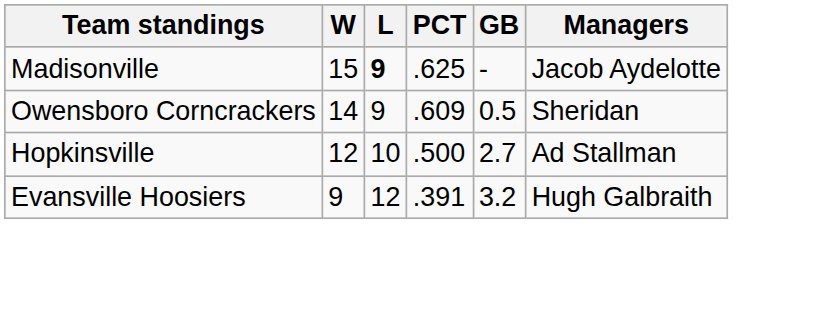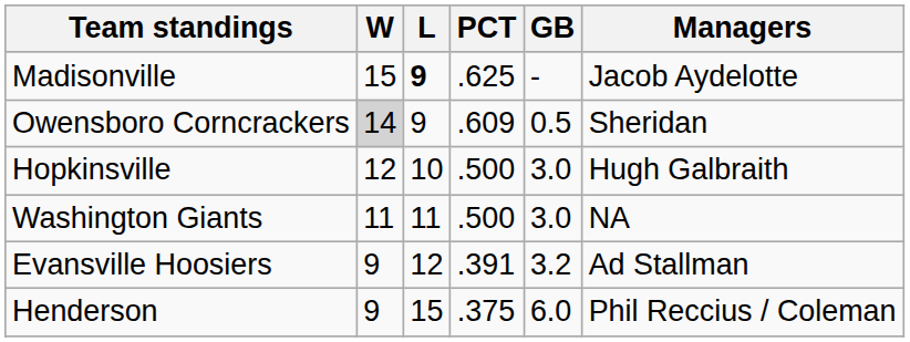Owensboro Corncrackers | W: no background -> lightgrey background
Hopkinsville | GB: 2.7 -> 3.0
Hopkinsville | Managers: Ad Stallman -> Hugh Galbraith
+ row: Washington Giants | 11 | 11 | .500 | 3.0 | NA
Evansville Hoosiers | Managers: Hugh Galbraith -> Ad Stallman
+ row: Henderson | 9 | 15 | .375 | 6.0 | Phil Reccius / Coleman
